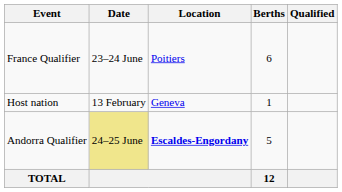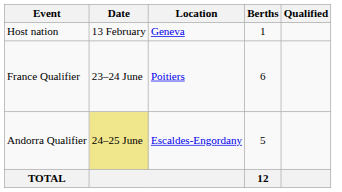rows swapped: Host nation <-> France Qualifier
Andorra Qualifier | Location: bold -> normal
